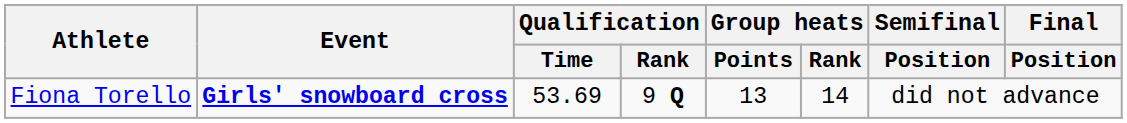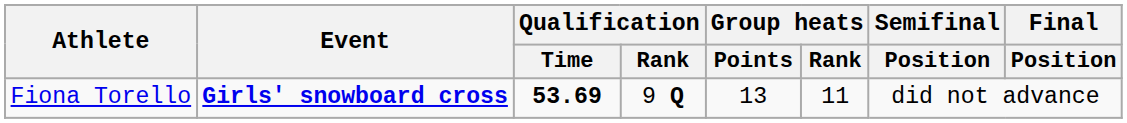Fiona Torello | Qualification / Time: normal -> bold
Fiona Torello | Group heats / Rank: 14 -> 11
